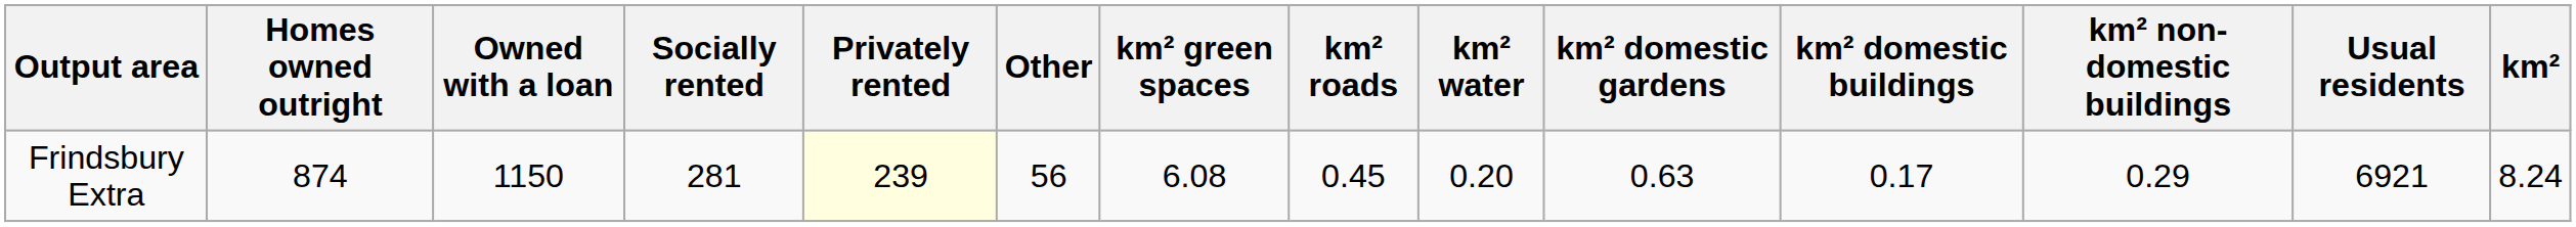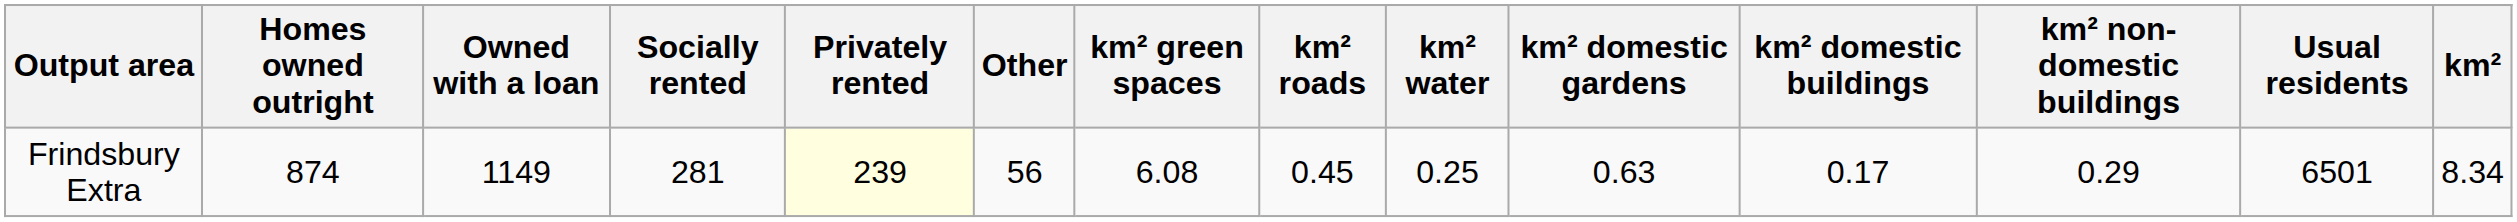Frindsbury Extra | Owned with a loan: 1150 -> 1149
Frindsbury Extra | km² water: 0.20 -> 0.25
Frindsbury Extra | Usual residents: 6921 -> 6501
Frindsbury Extra | km²: 8.24 -> 8.34
